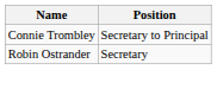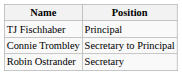+ row: TJ Fischhaber | Principal
